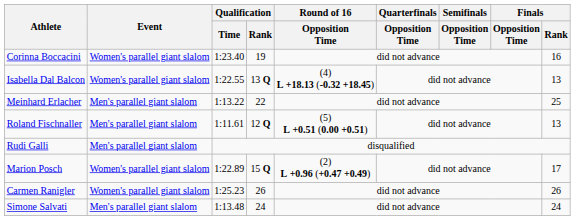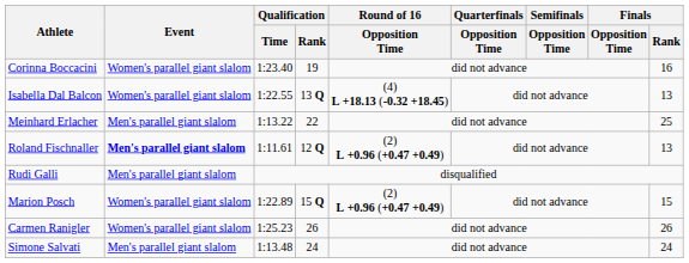Roland Fischnaller | Event: normal -> bold
Roland Fischnaller | Round of 16 / Opposition Time: (5) L +0.51 (0.00 +0.51) -> (2) L +0.96 (+0.47 +0.49)
Marion Posch | Finals / Rank: 17 -> 15
